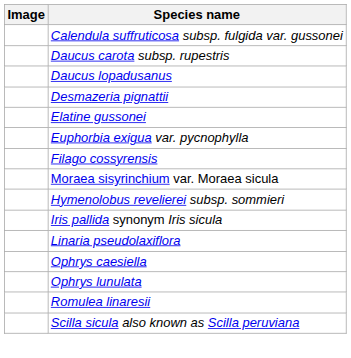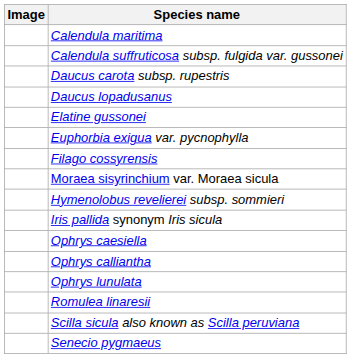+ row: Calendula maritima
- row: Desmazeria pignattii
- row: Linaria pseudolaxiflora
+ row: Ophrys calliantha
+ row: Senecio pygmaeus
